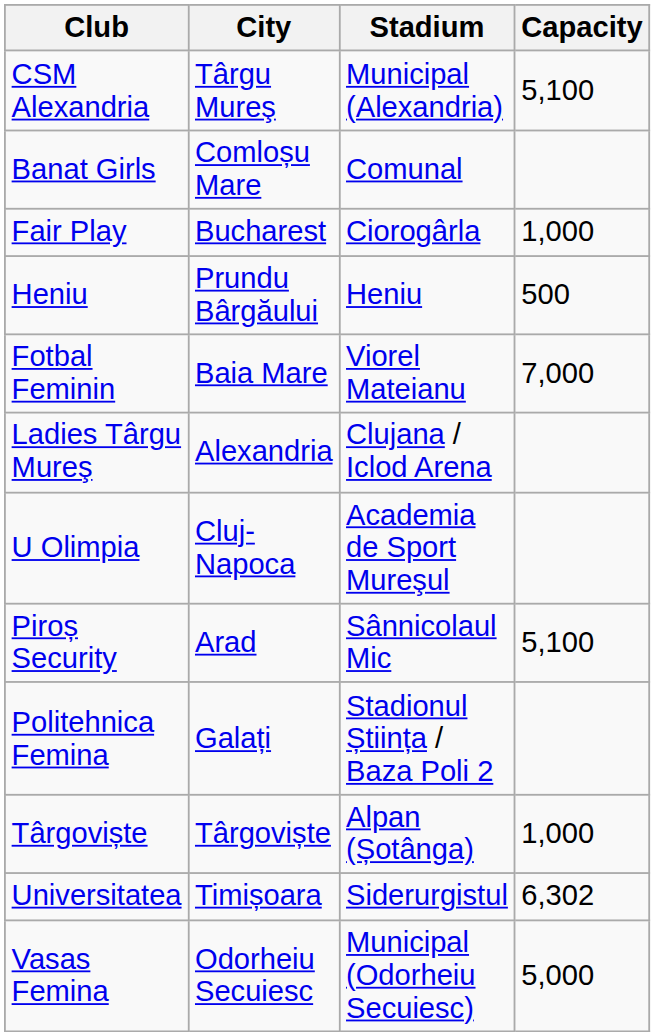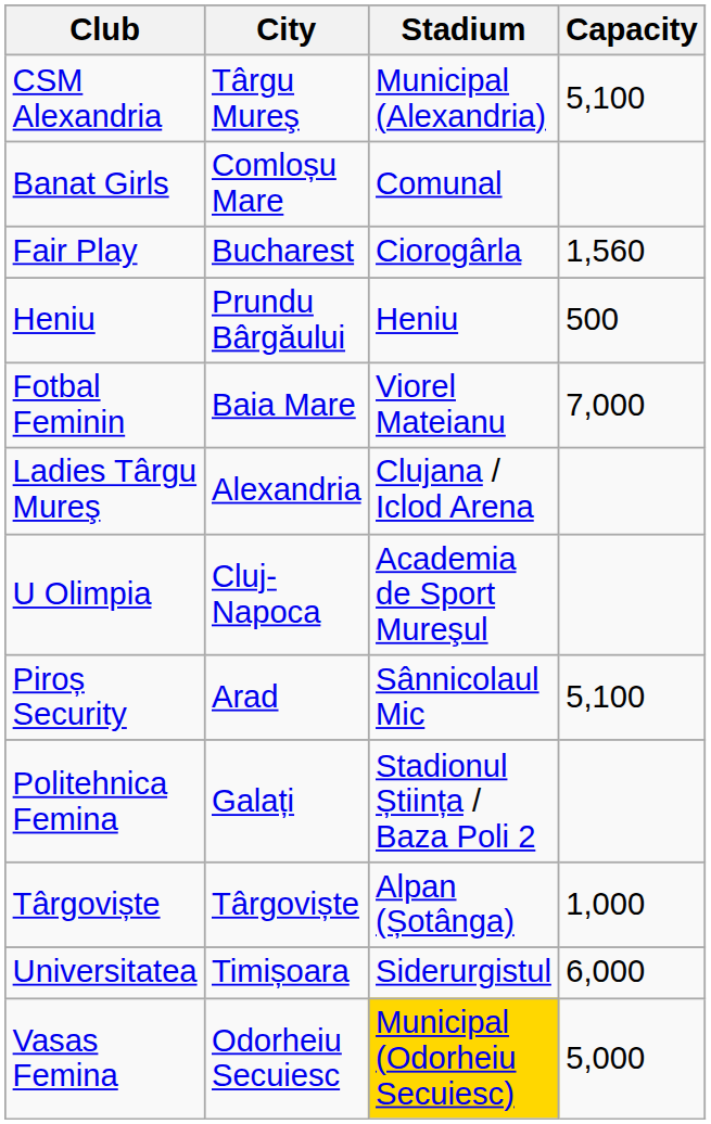Fair Play | Capacity: 1,000 -> 1,560
Universitatea | Capacity: 6,302 -> 6,000
Vasas Femina | Stadium: no background -> gold background
